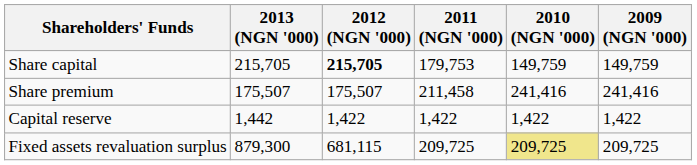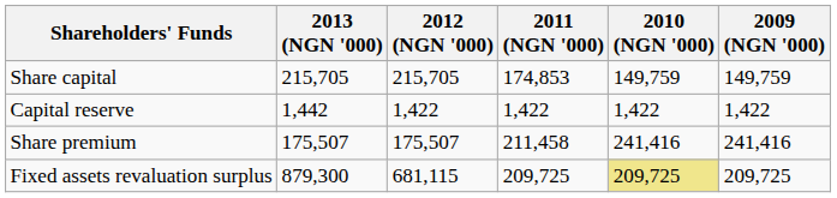Share capital | 2012 (NGN '000): bold -> normal
Share capital | 2011 (NGN '000): 179,753 -> 174,853
rows swapped: Share premium <-> Capital reserve
